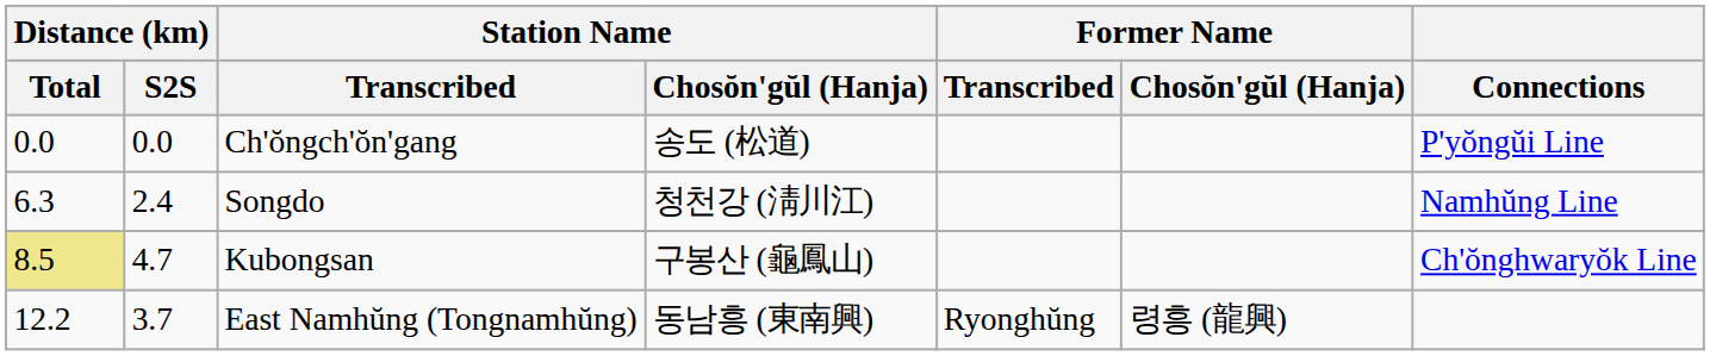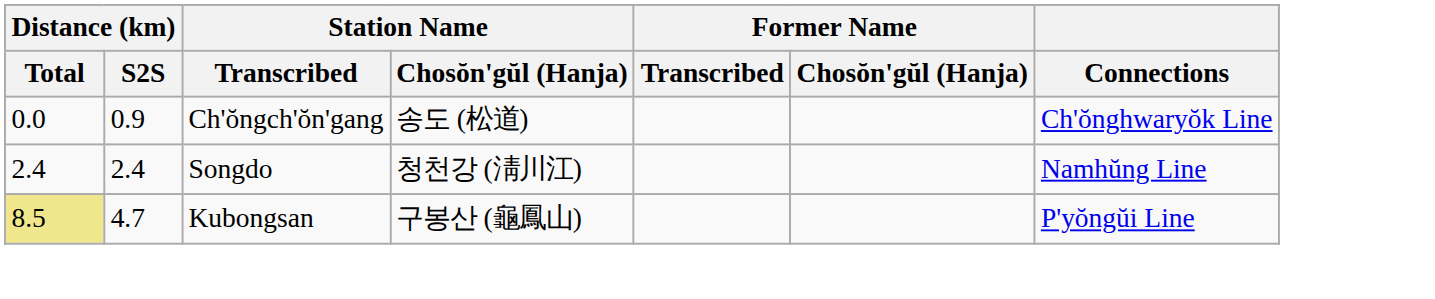Ch'ŏngch'ŏn'gang | Distance (km) / S2S: 0.0 -> 0.9
Ch'ŏngch'ŏn'gang | Connections: P'yŏngŭi Line -> Ch'ŏnghwaryŏk Line
Songdo | Distance (km) / Total: 6.3 -> 2.4
Kubongsan | Connections: Ch'ŏnghwaryŏk Line -> P'yŏngŭi Line
- row: 12.2 | 3.7 | East Namhŭng (Tongnamhŭng) | 동남흥 (東南興) | Ryonghŭng | 령흥 (龍興)
